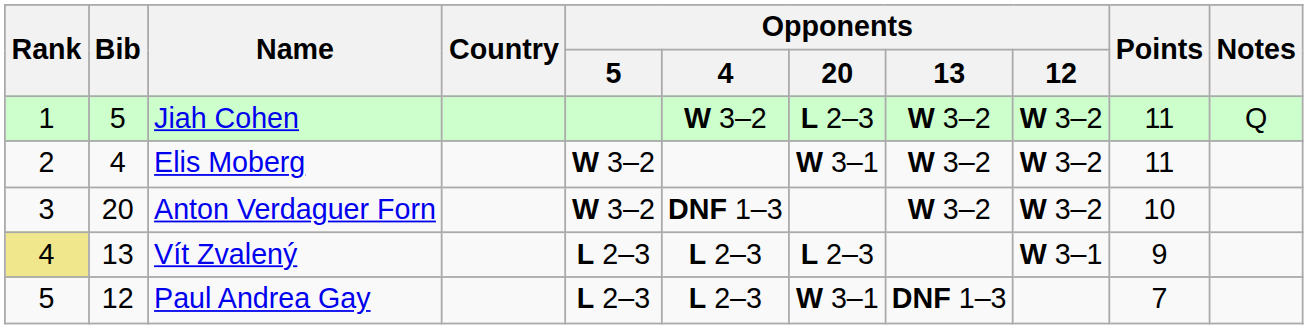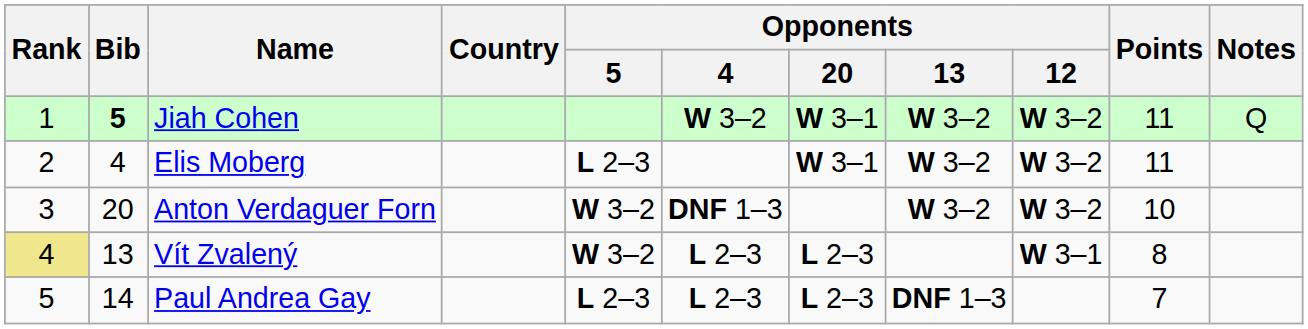Jiah Cohen | Bib: normal -> bold
Jiah Cohen | Opponents / 20: L 2–3 -> W 3–1
Elis Moberg | Opponents / 5: W 3–2 -> L 2–3
Vít Zvalený | Opponents / 5: L 2–3 -> W 3–2
Vít Zvalený | Points: 9 -> 8
Paul Andrea Gay | Bib: 12 -> 14
Paul Andrea Gay | Opponents / 20: W 3–1 -> L 2–3
